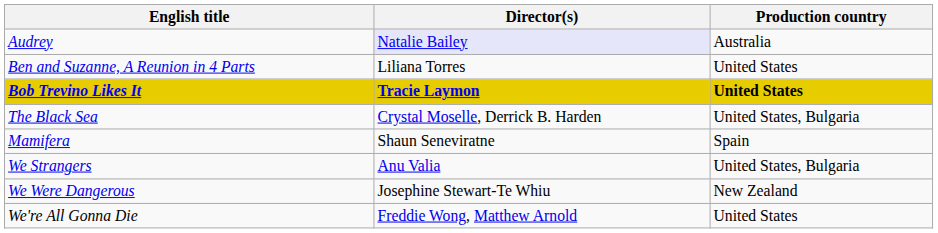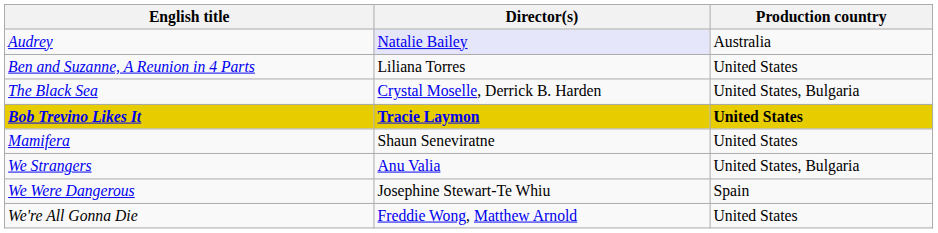rows swapped: The Black Sea <-> Bob Trevino Likes It
Mamifera | Production country: Spain -> United States
We Were Dangerous | Production country: New Zealand -> Spain
